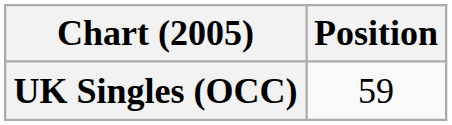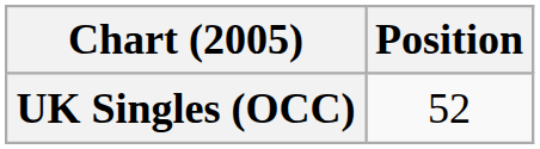UK Singles (OCC) | Position: 59 -> 52
